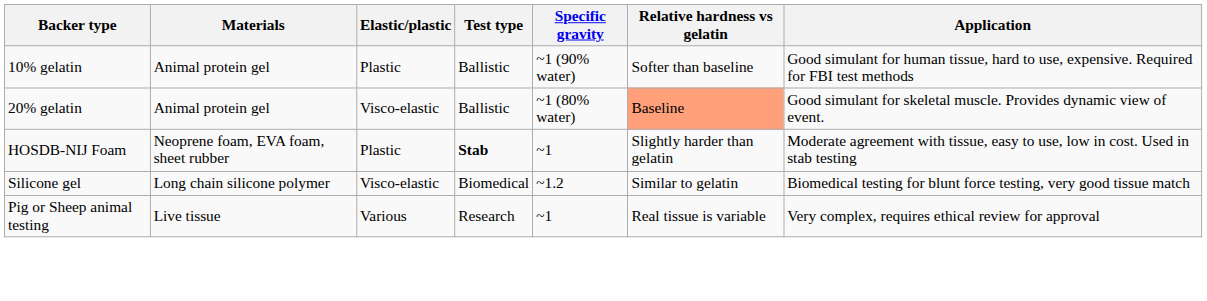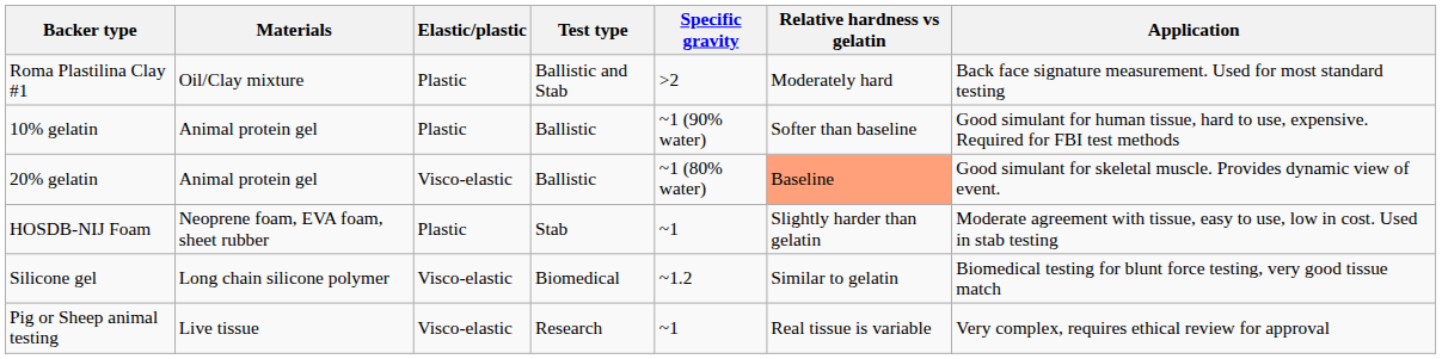+ row: Roma Plastilina Clay #1 | Oil/Clay mixture | Plastic | Ballistic and Stab | >2 | Moderately hard | Back face signature measurement. Used for most standard testing
HOSDB-NIJ Foam | Test type: bold -> normal
Pig or Sheep animal testing | Elastic/plastic: Various -> Visco-elastic
